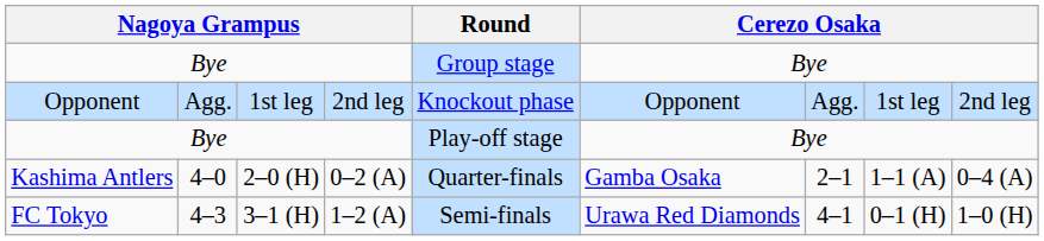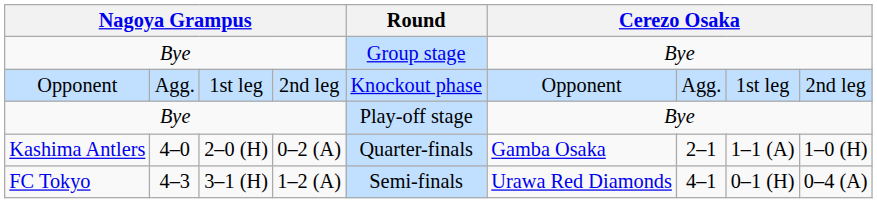Kashima Antlers | column 9: 0–4 (A) -> 1–0 (H)
FC Tokyo | column 9: 1–0 (H) -> 0–4 (A)
